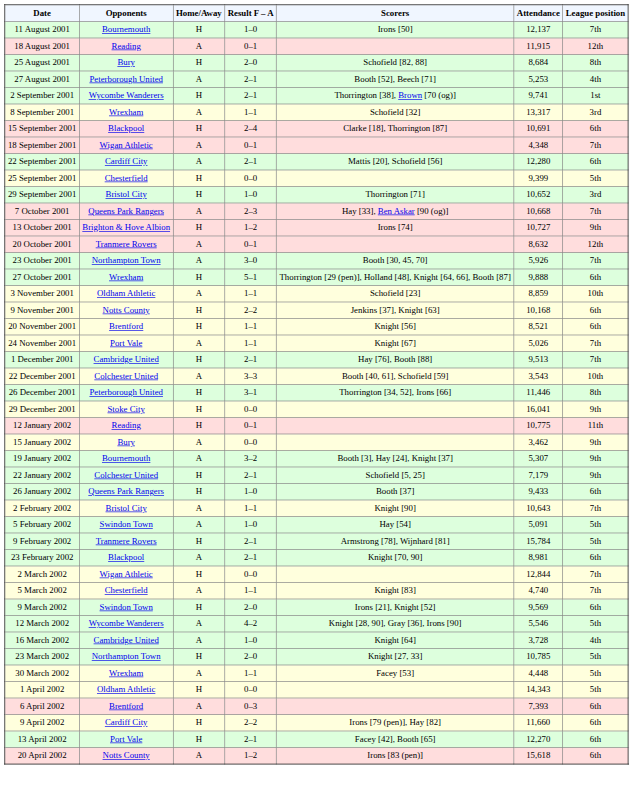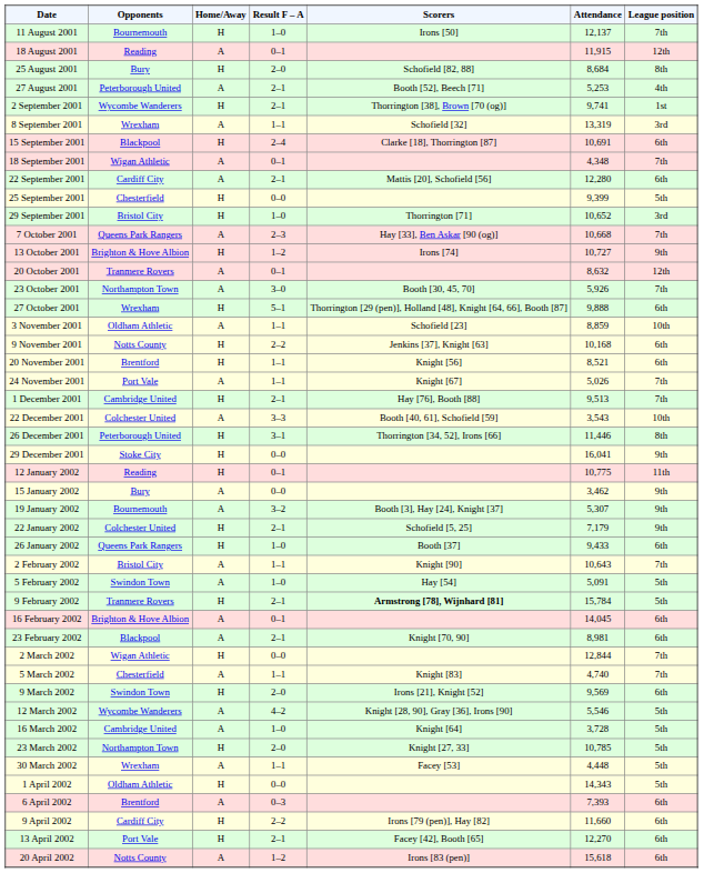8 September 2001 | Attendance: 13,317 -> 13,319
9 February 2002 | Scorers: normal -> bold
+ row: 16 February 2002 | Brighton & Hove Albion | A | 0–1 | 14,045 | 6th
16 March 2002 | League position: 4th -> 5th
